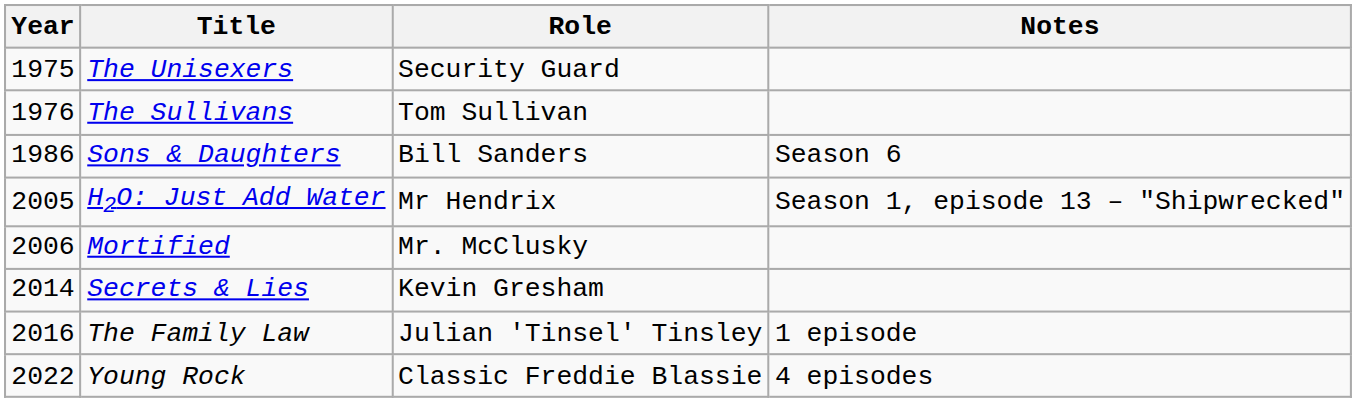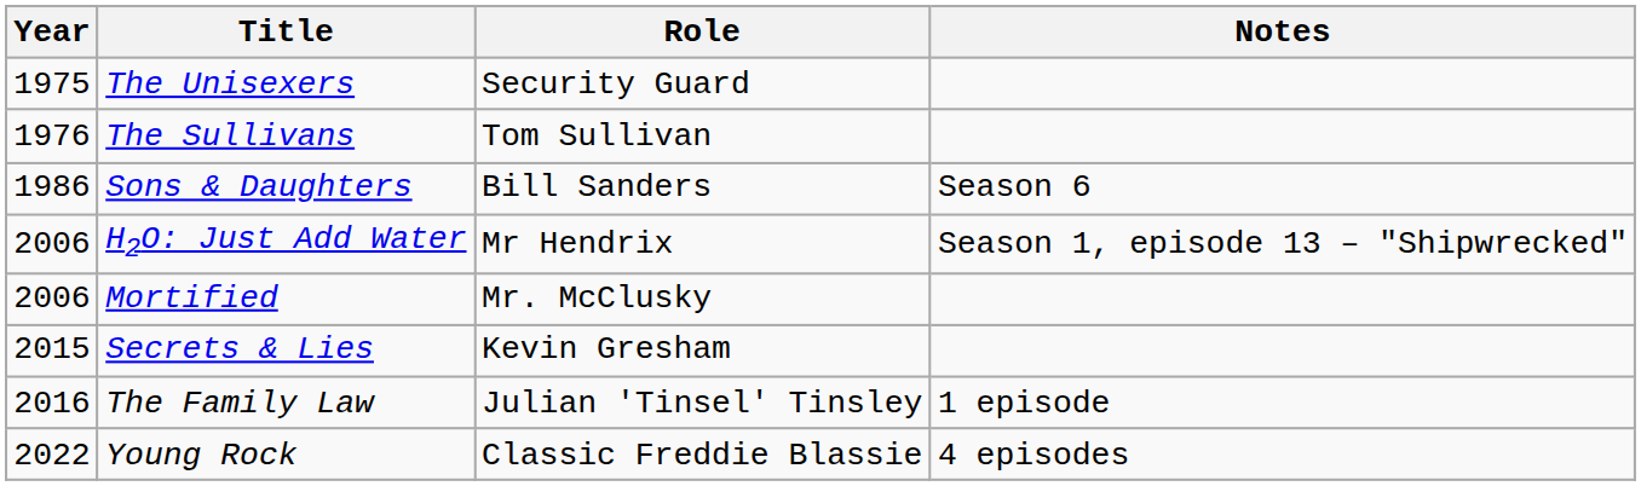H2O: Just Add Water | Year: 2005 -> 2006
Secrets & Lies | Year: 2014 -> 2015
